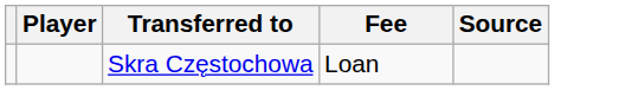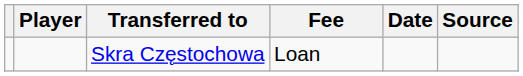+ column: Date
